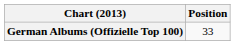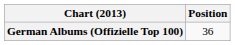German Albums (Offizielle Top 100) | Position: 33 -> 36
